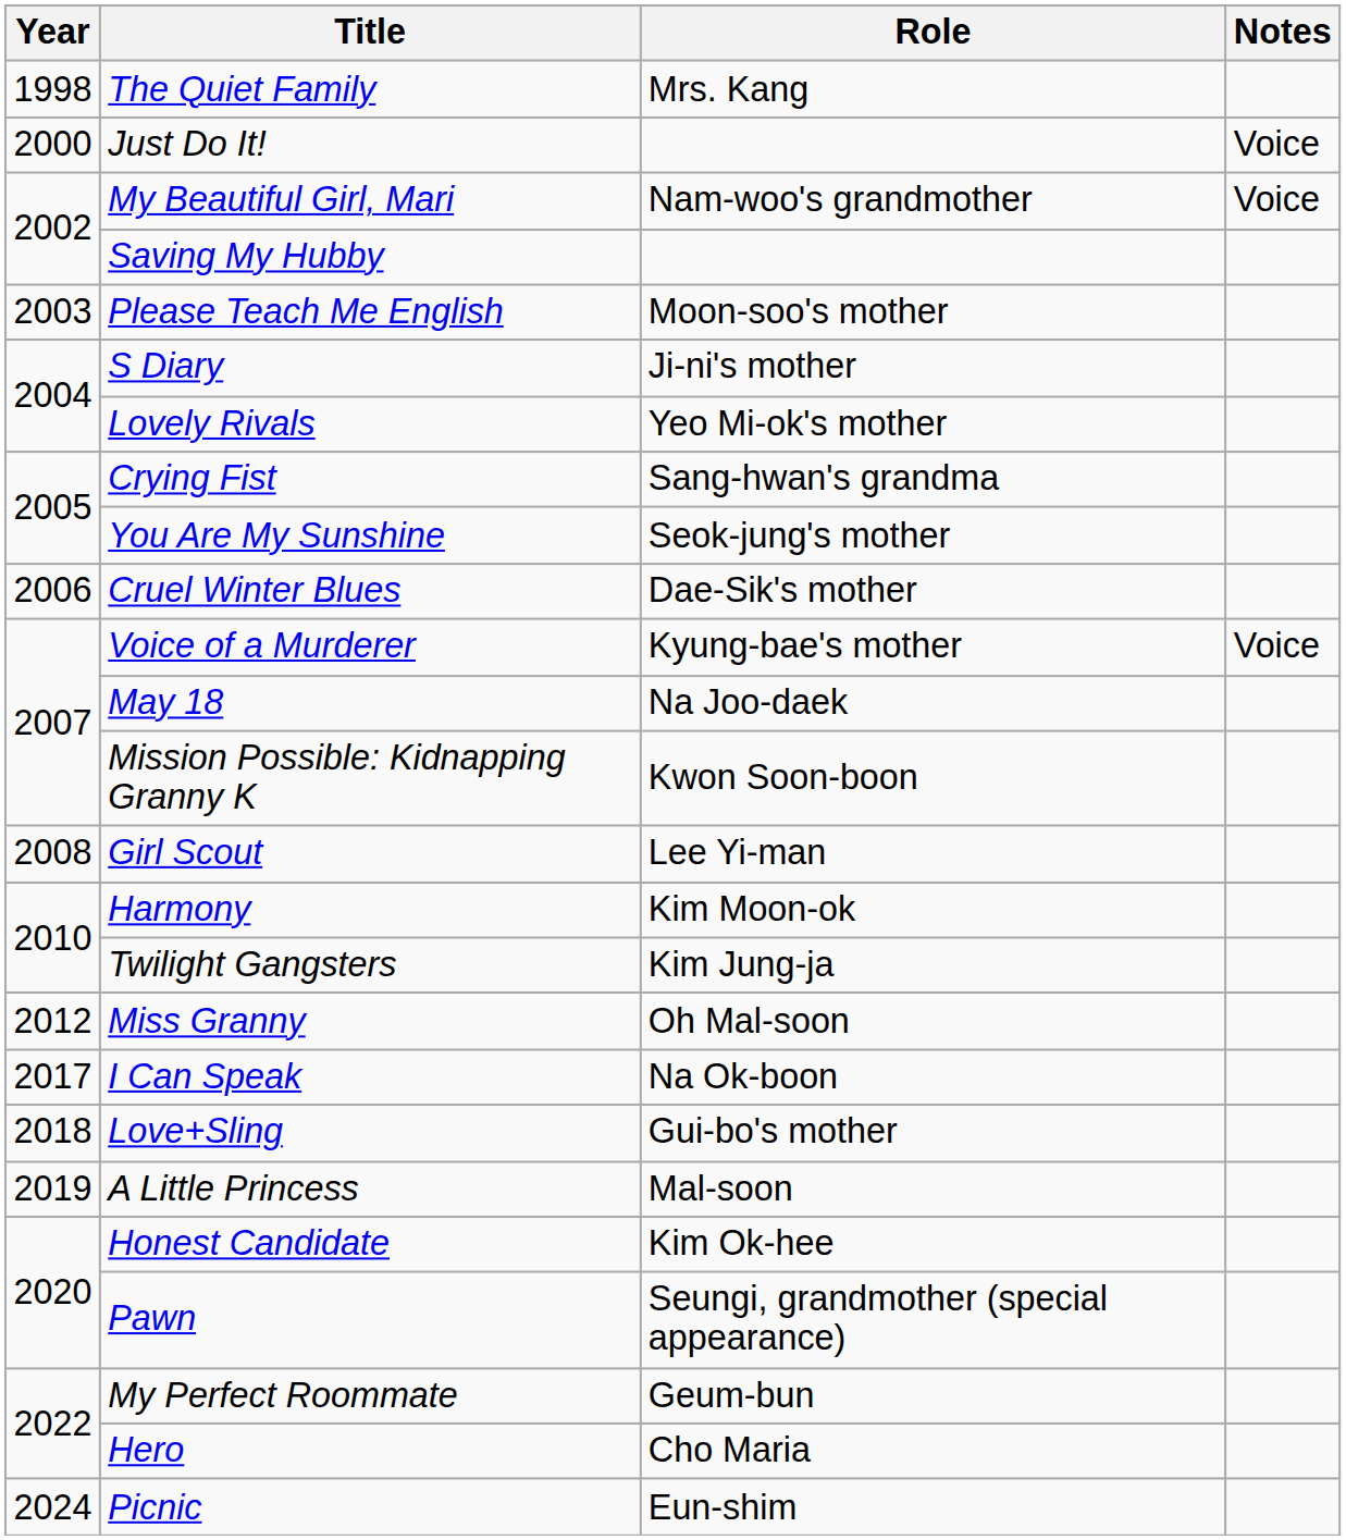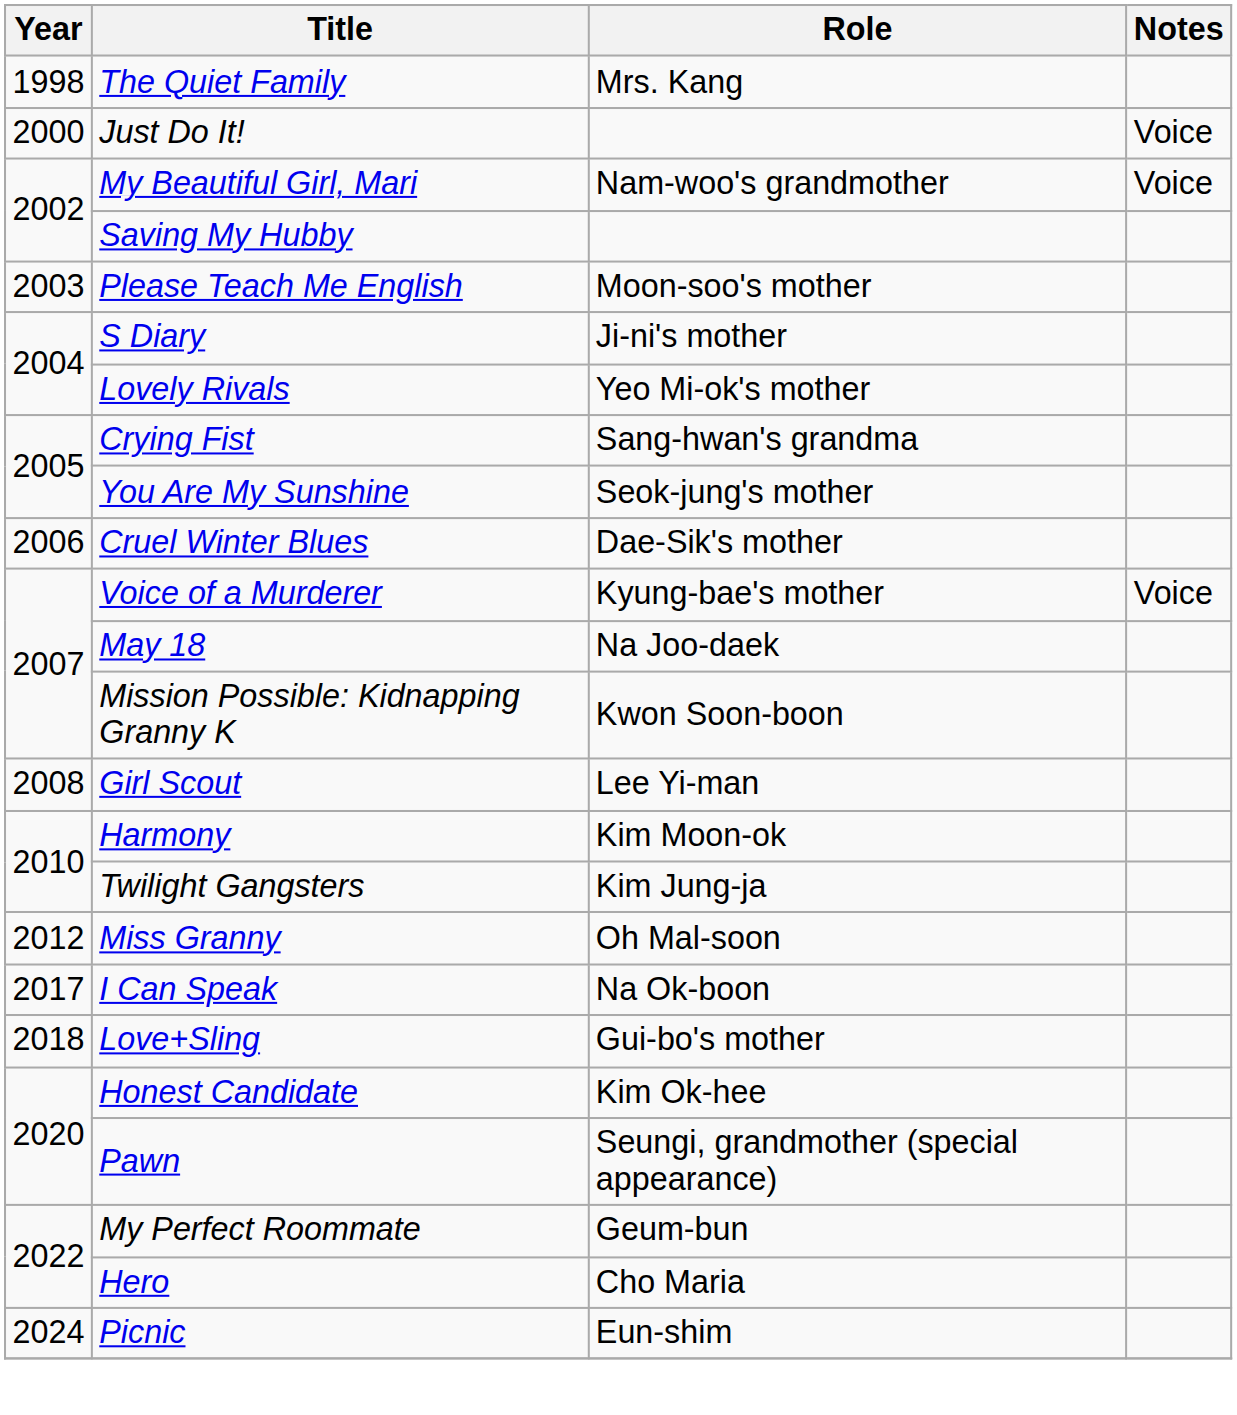- row: 2019 | A Little Princess | Mal-soon
